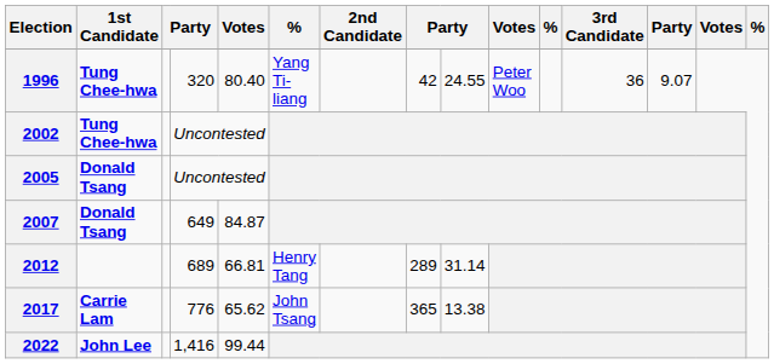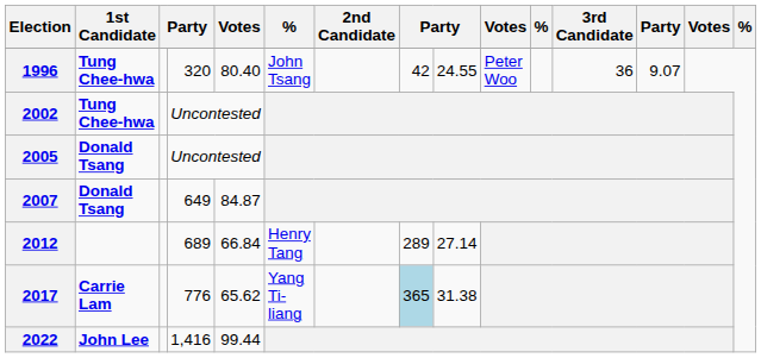1996 | column 6: Yang Ti-liang -> John Tsang
2012 | column 5: 66.81 -> 66.84
2012 | column 9: 31.14 -> 27.14
2017 | column 6: John Tsang -> Yang Ti-liang
2017 | column 8: no background -> lightblue background
2017 | column 9: 13.38 -> 31.38
